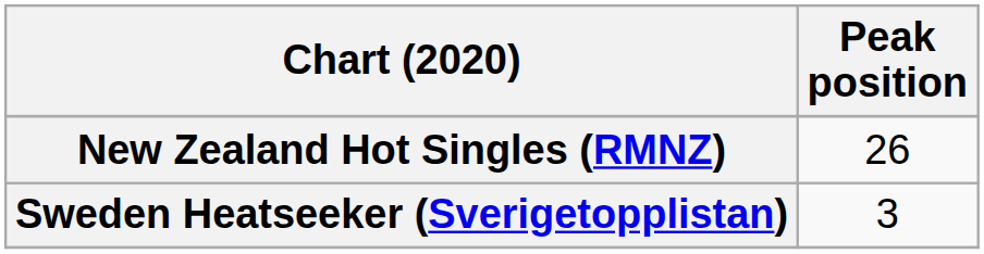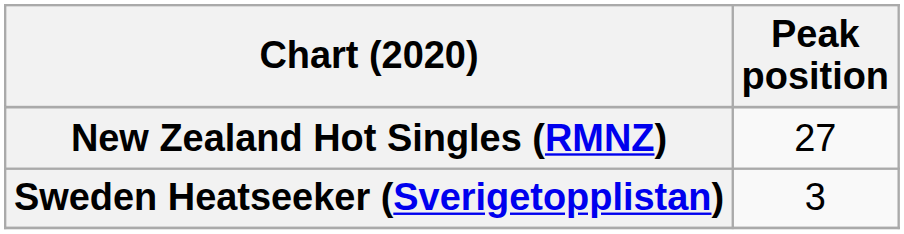New Zealand Hot Singles (RMNZ) | Peak position: 26 -> 27
